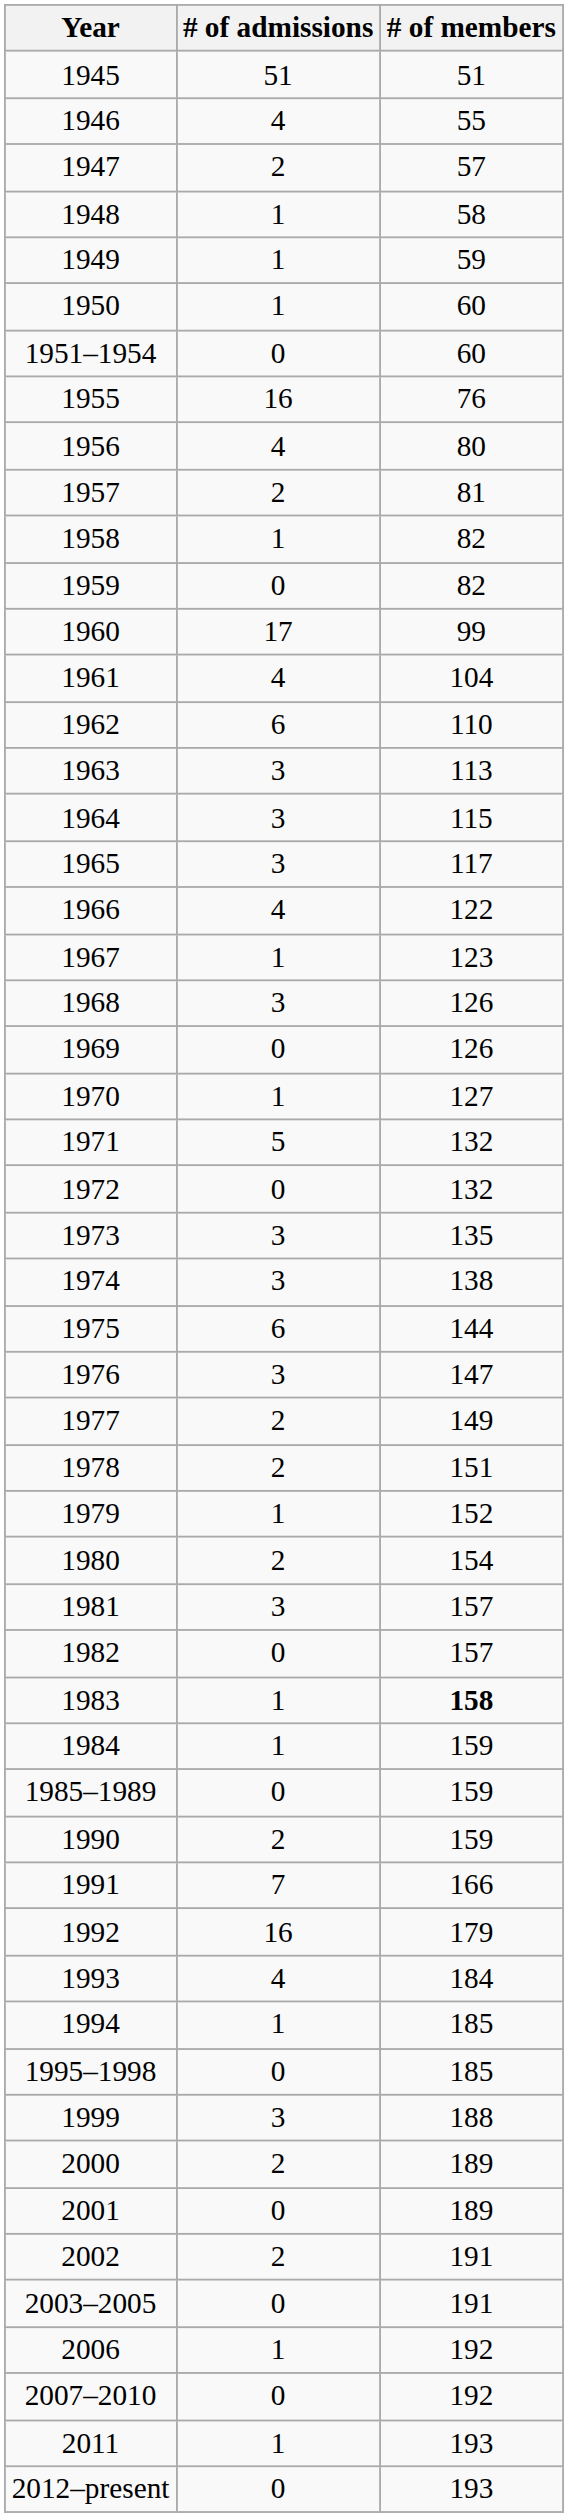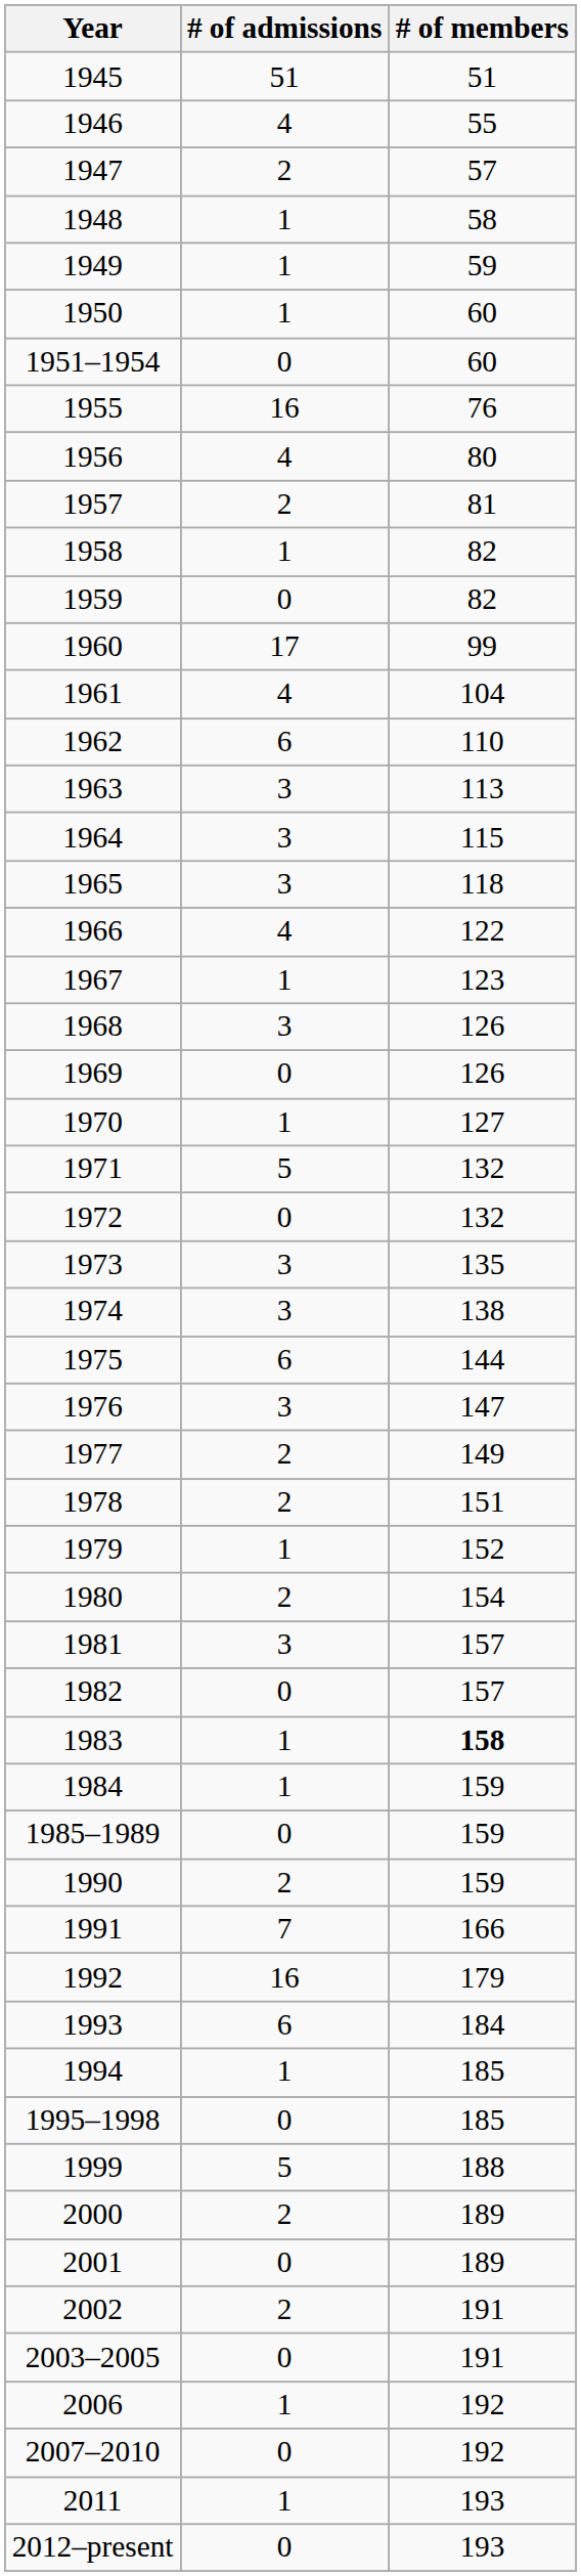1965 | # of members: 117 -> 118
1993 | # of admissions: 4 -> 6
1999 | # of admissions: 3 -> 5
